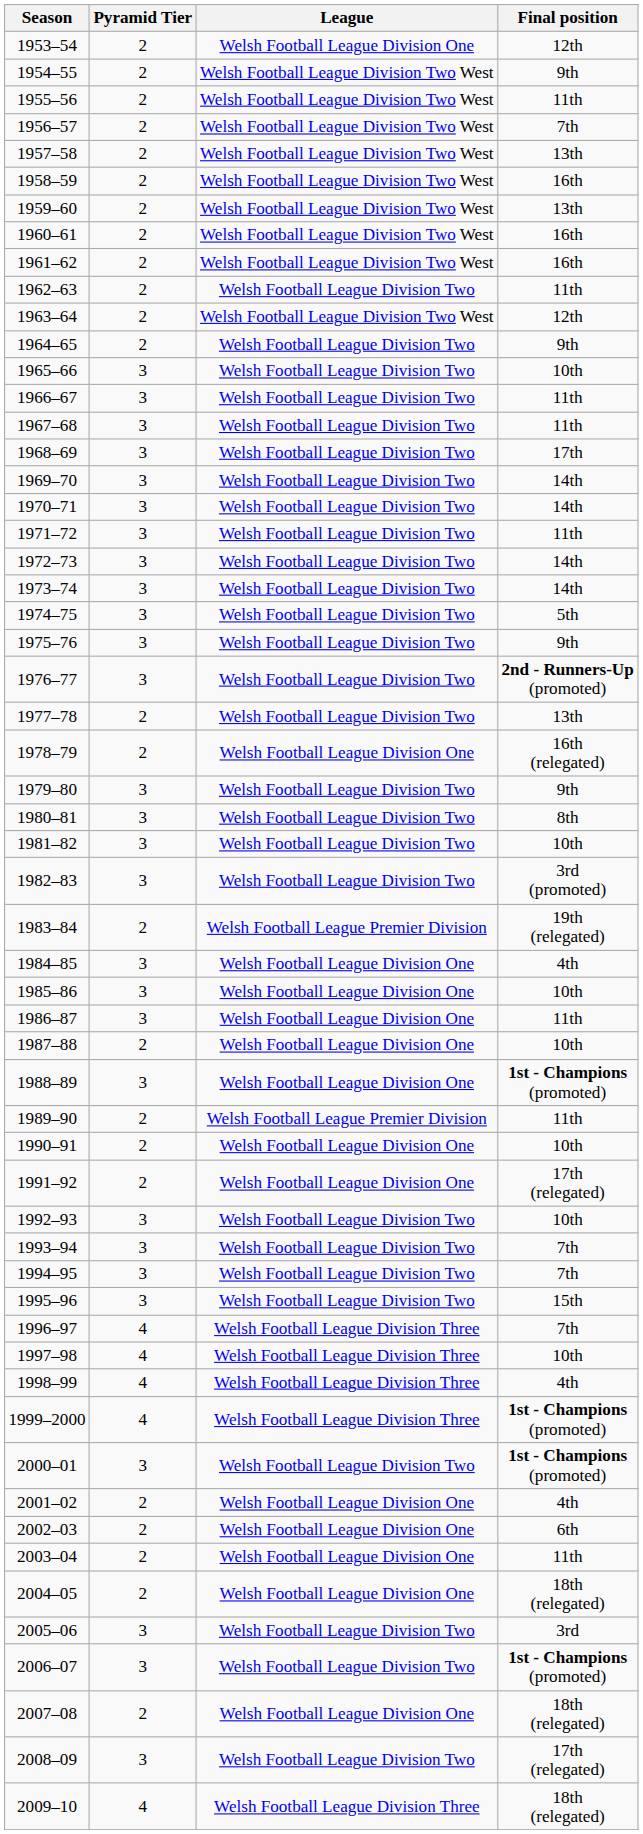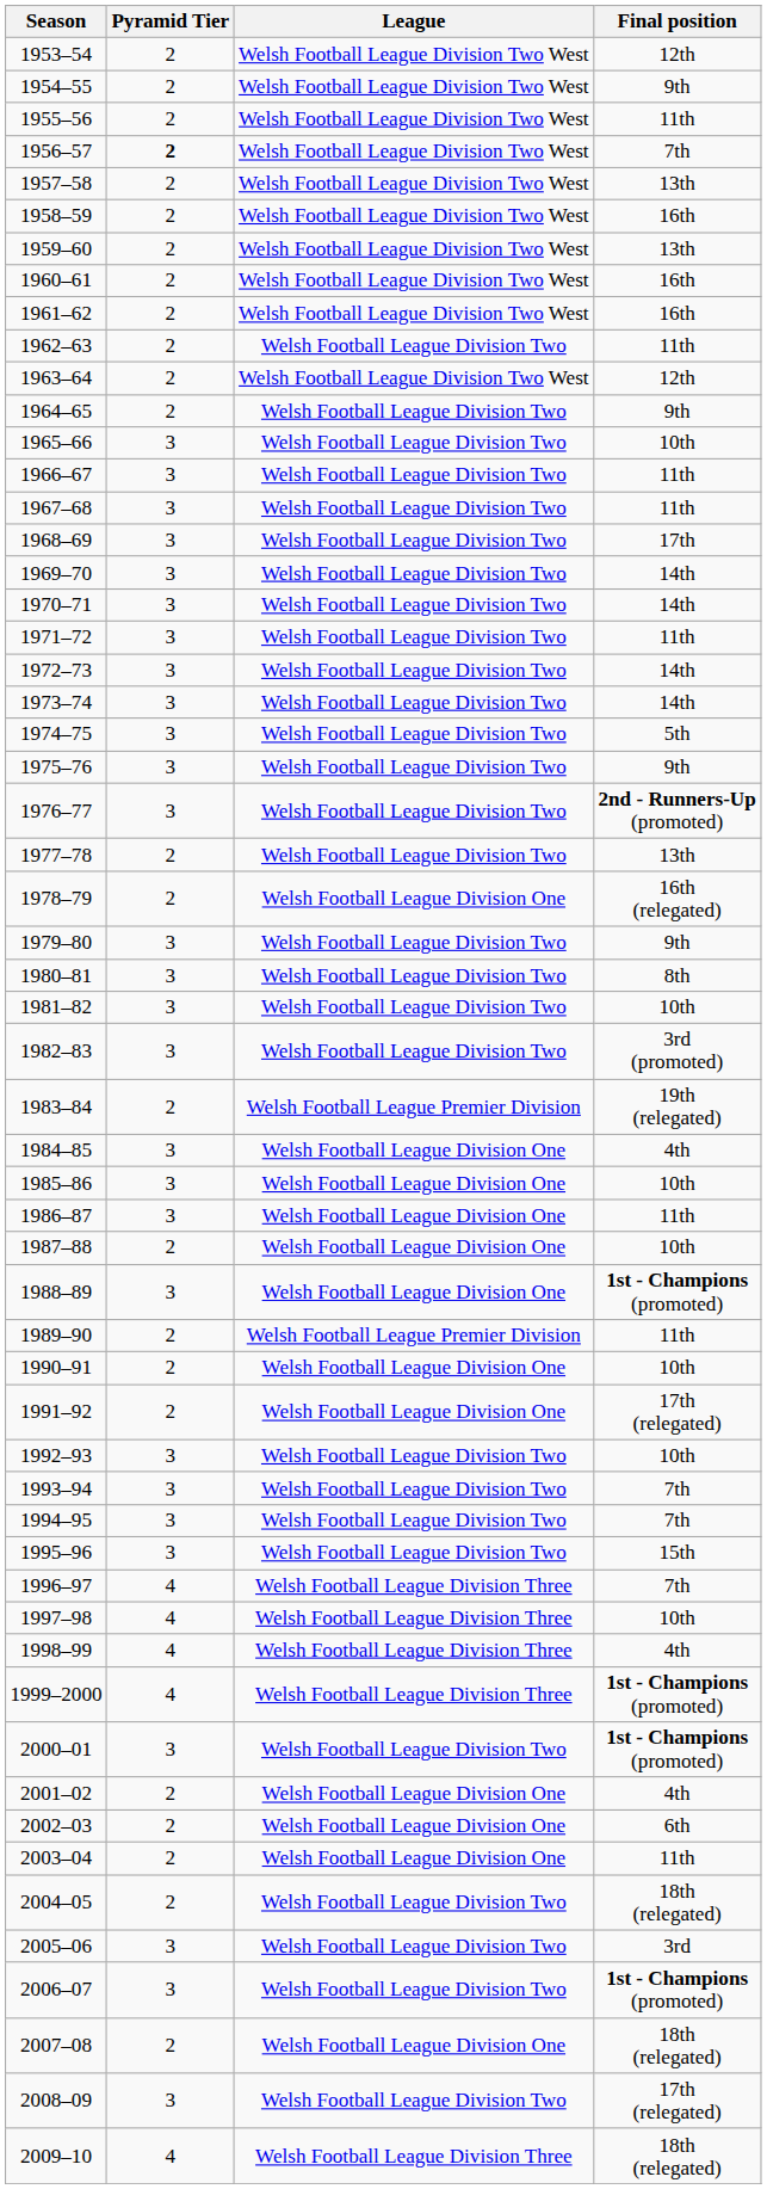1953–54 | League: Welsh Football League Division One -> Welsh Football League Division Two West
1956–57 | Pyramid Tier: normal -> bold
2004–05 | League: Welsh Football League Division One -> Welsh Football League Division Two
